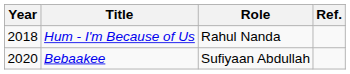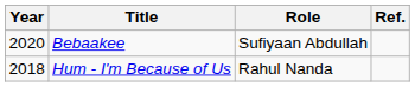rows swapped: Hum - I'm Because of Us <-> Bebaakee
